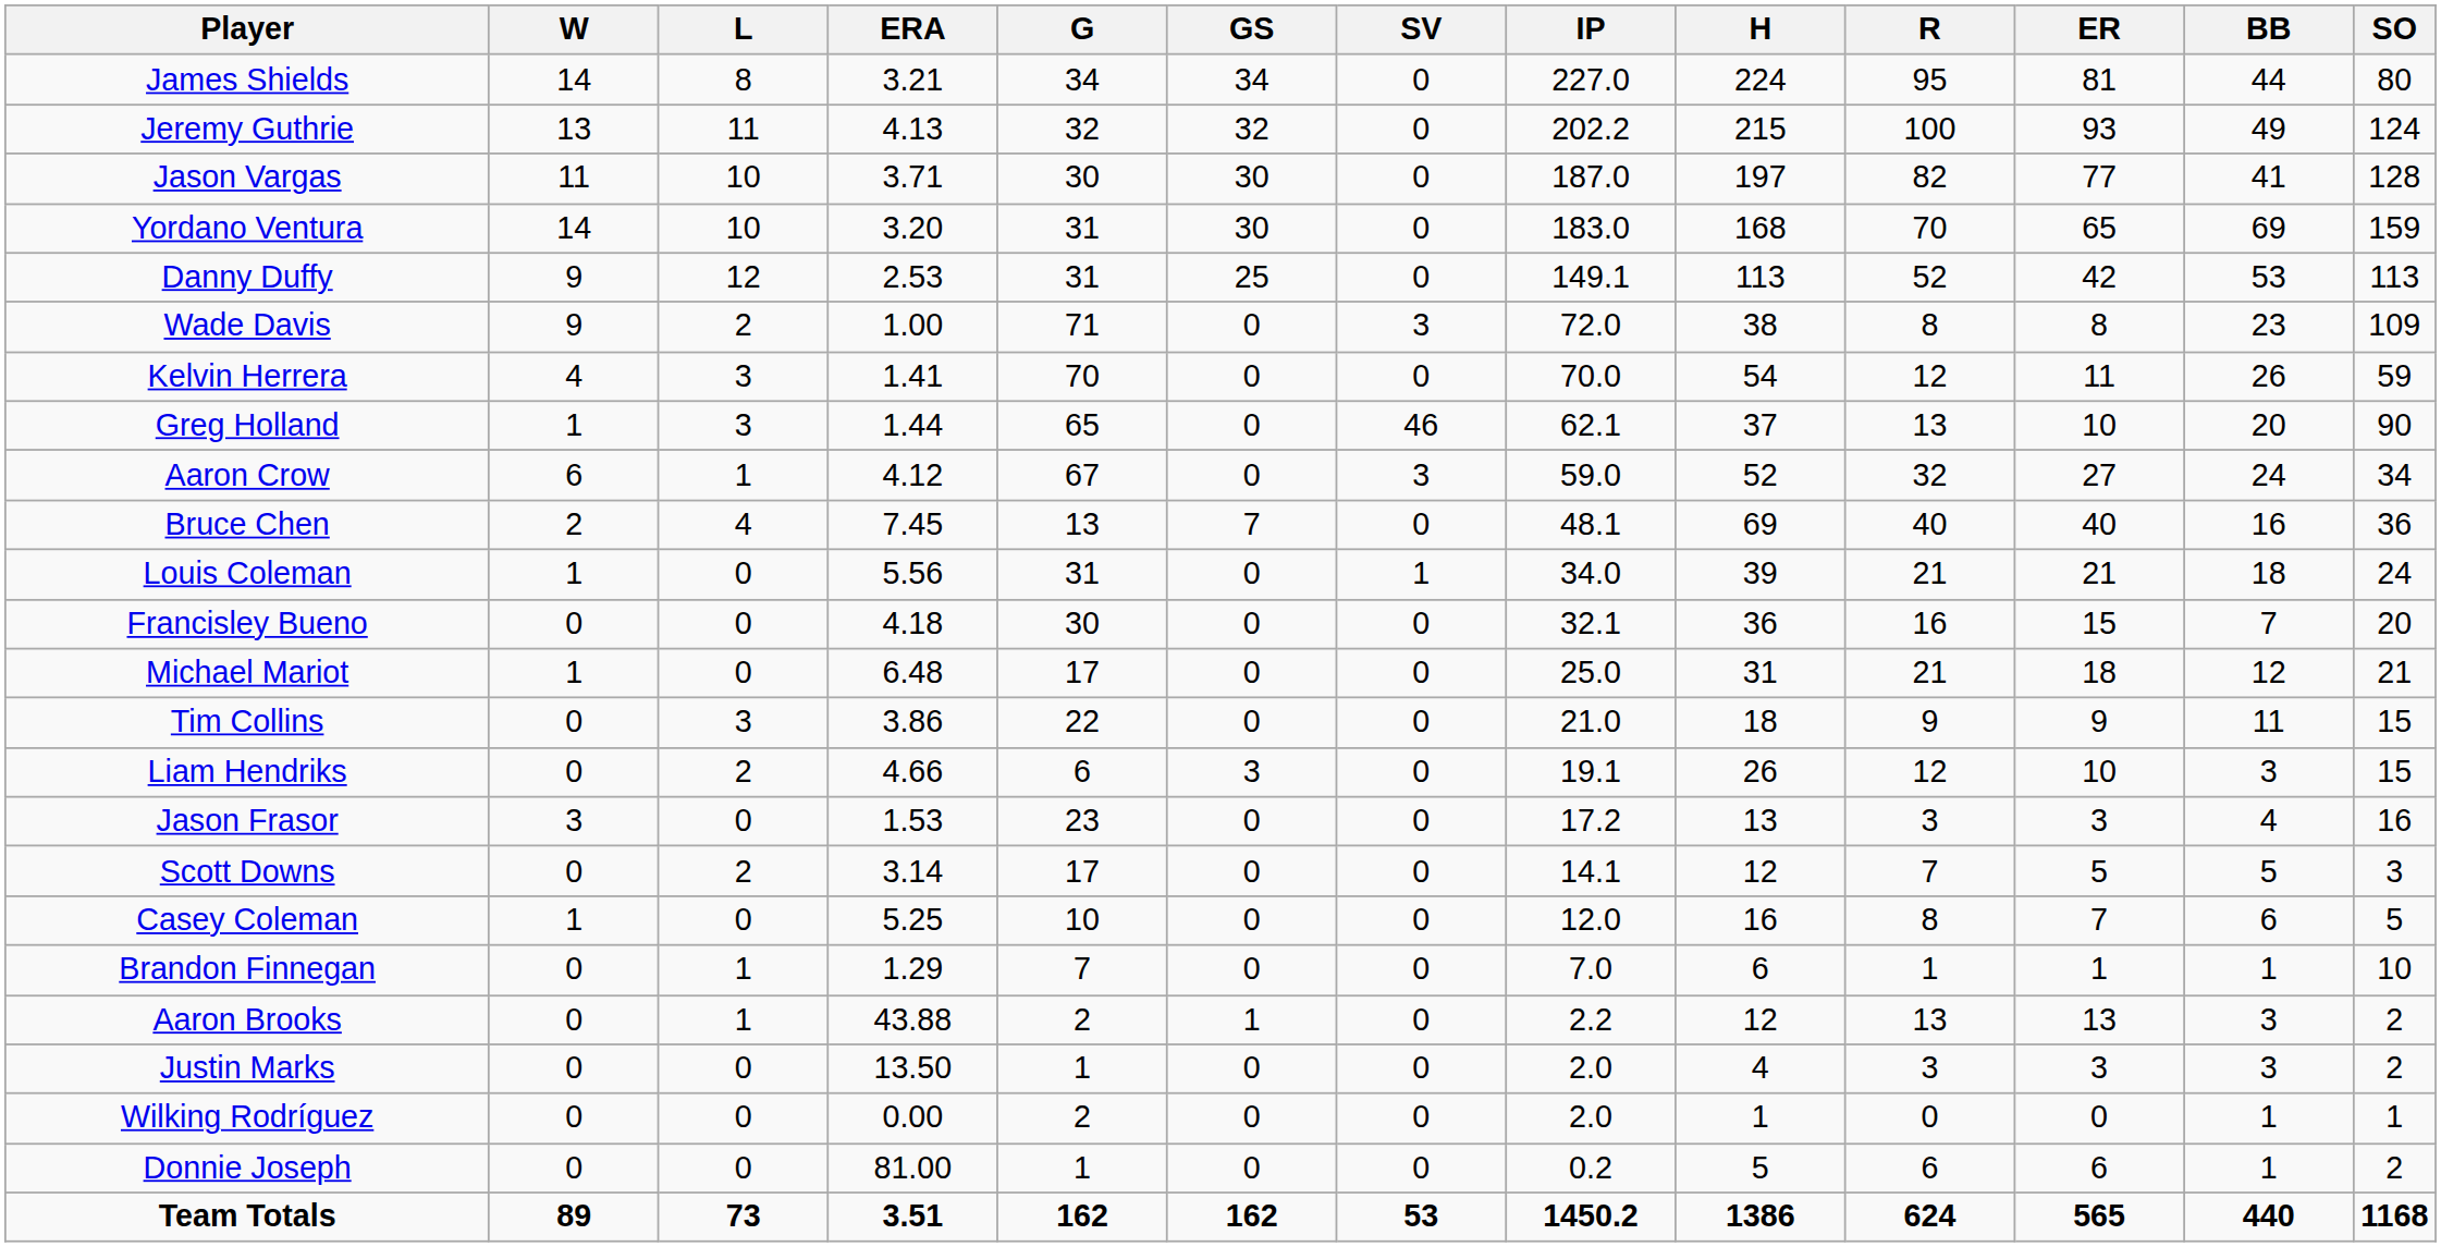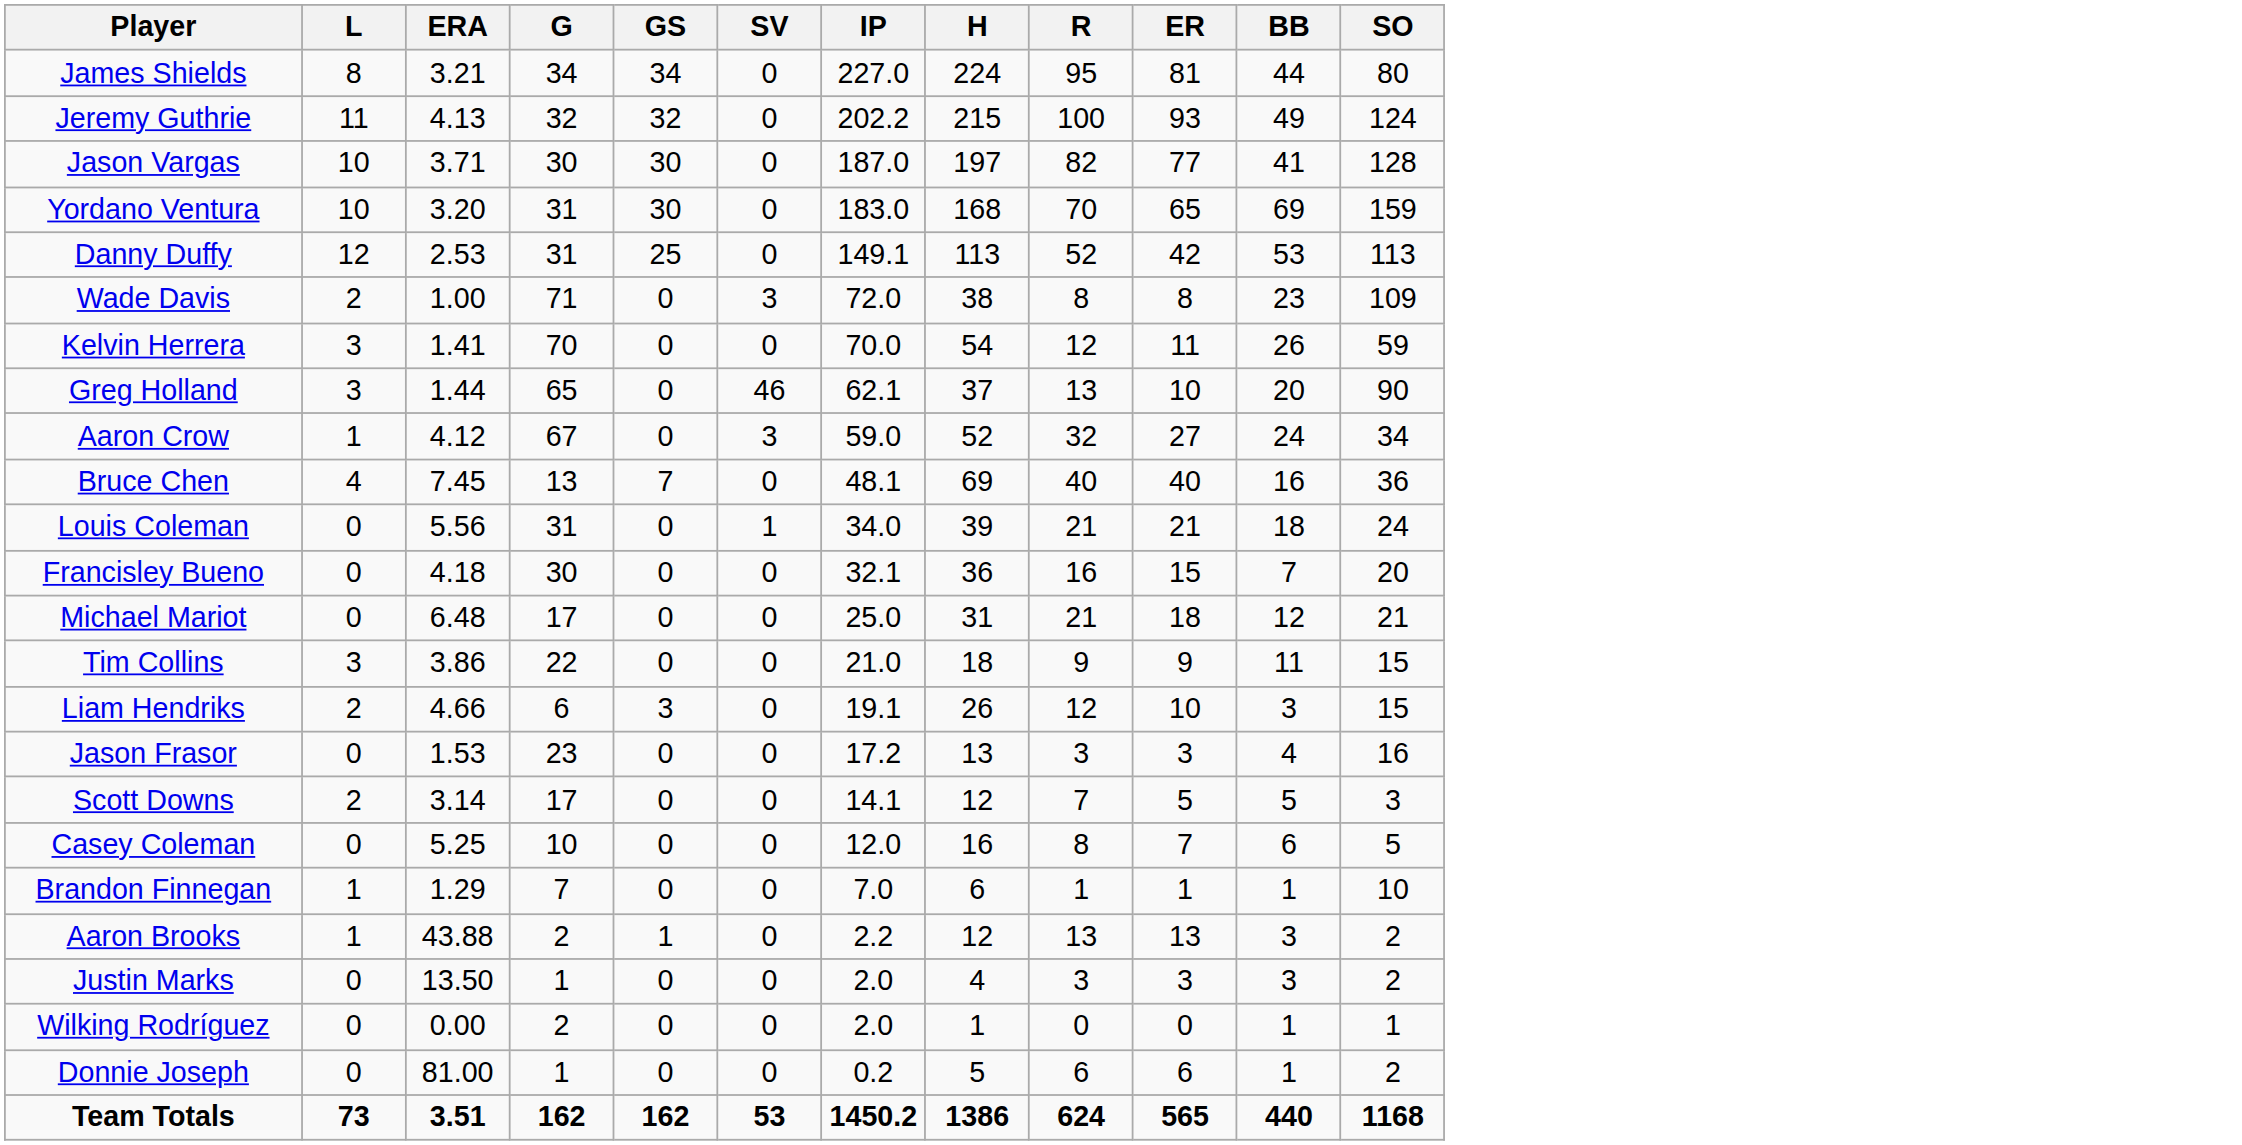- column: W | 14 | 13 | 11 | 14 | 9 | 9 | 4 | 1 | 6 | 2 | 1 | 0 | 1 | 0 | 0 | 3 | 0 | 1 | 0 | 0 | 0 | 0 | 0 | 89
